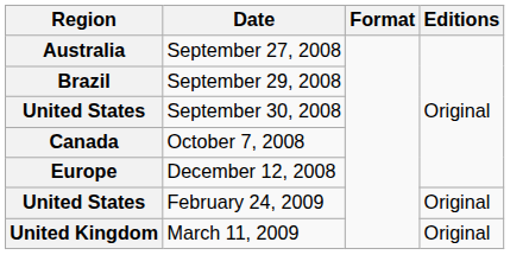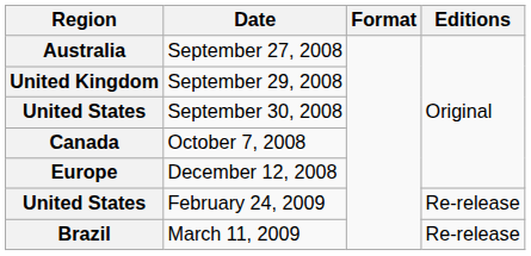September 29, 2008 | Region: Brazil -> United Kingdom
February 24, 2009 | Editions: Original -> Re-release
March 11, 2009 | Region: United Kingdom -> Brazil
March 11, 2009 | Editions: Original -> Re-release
